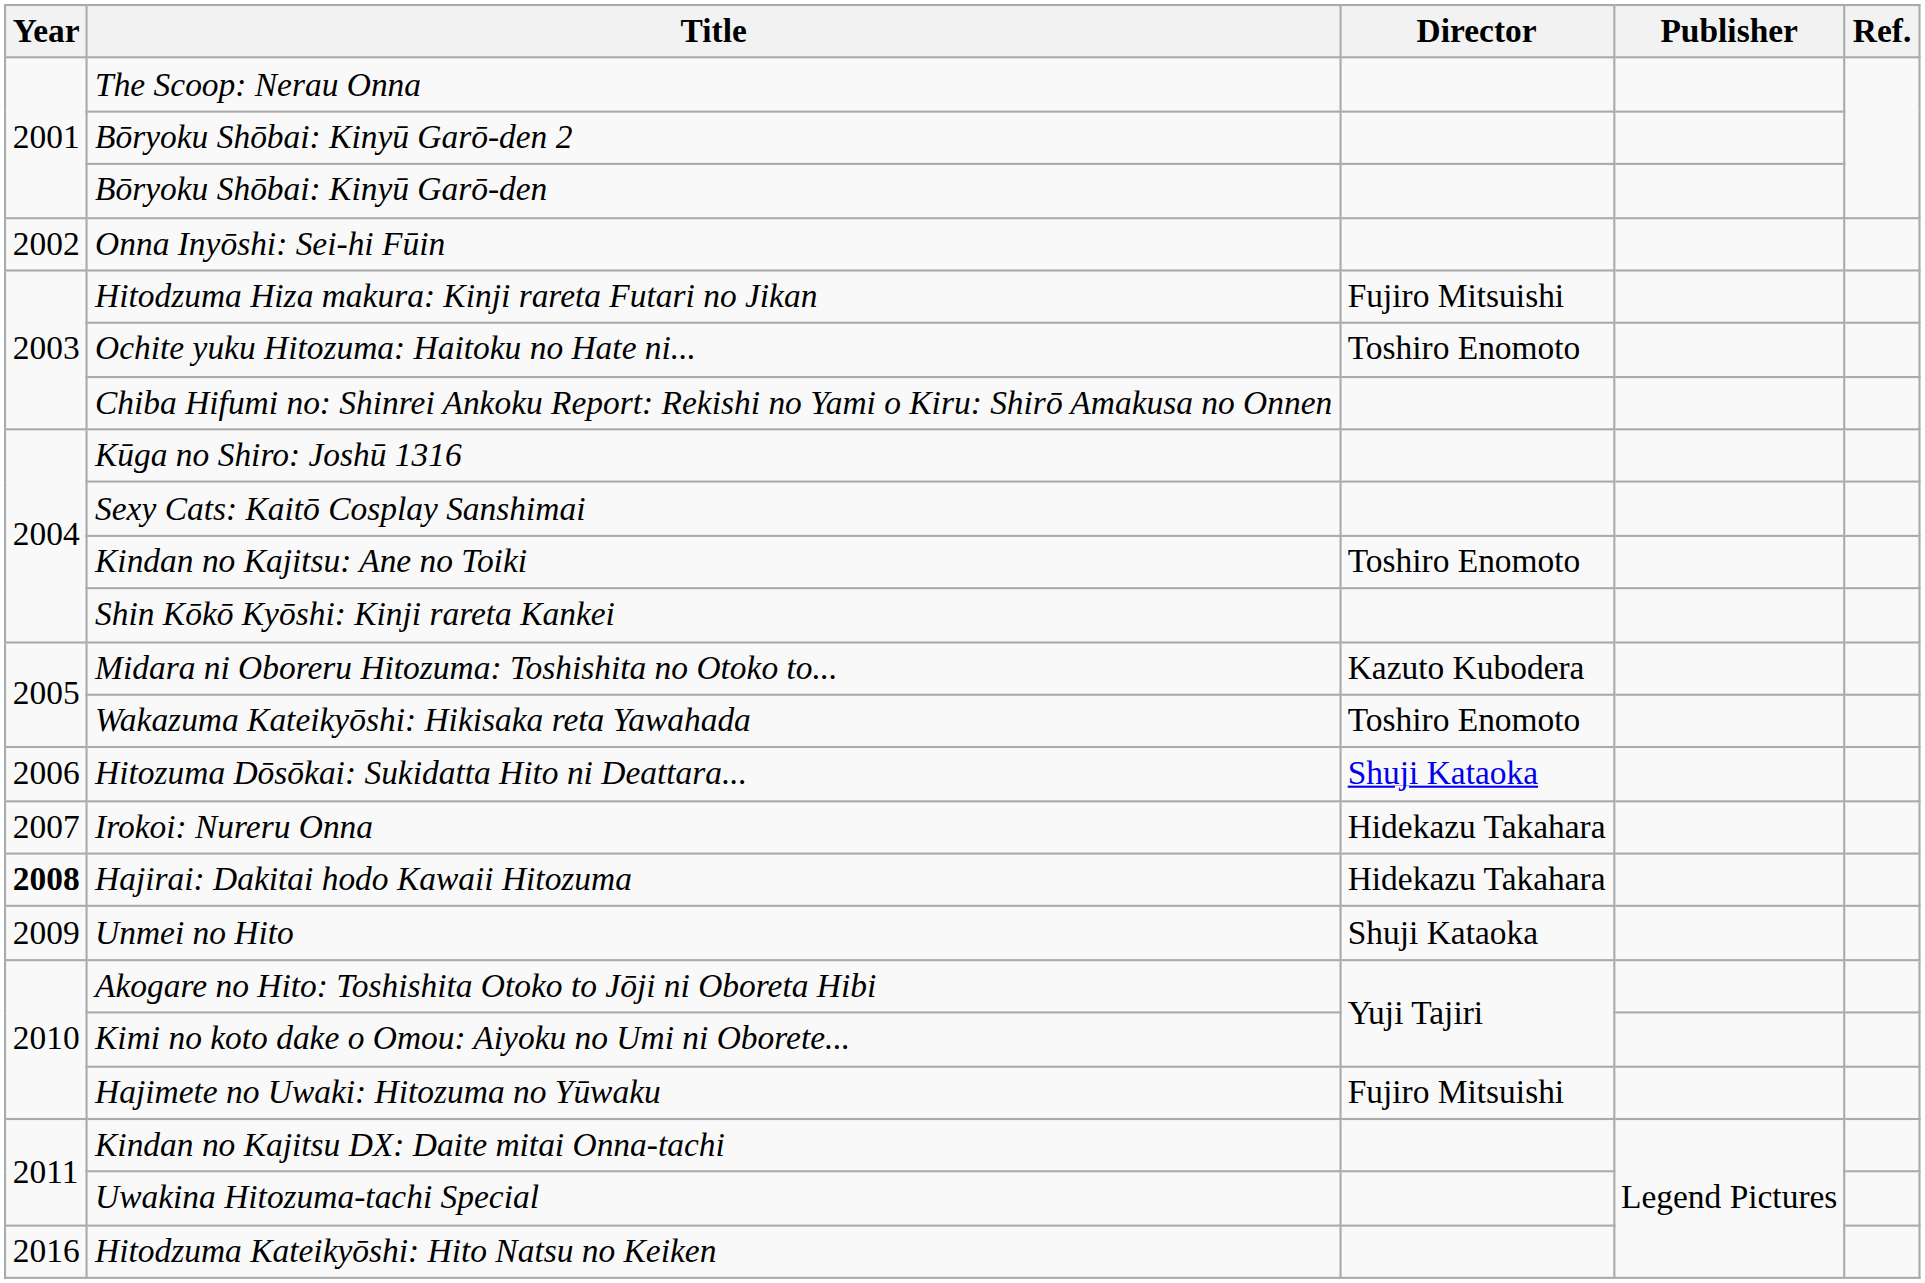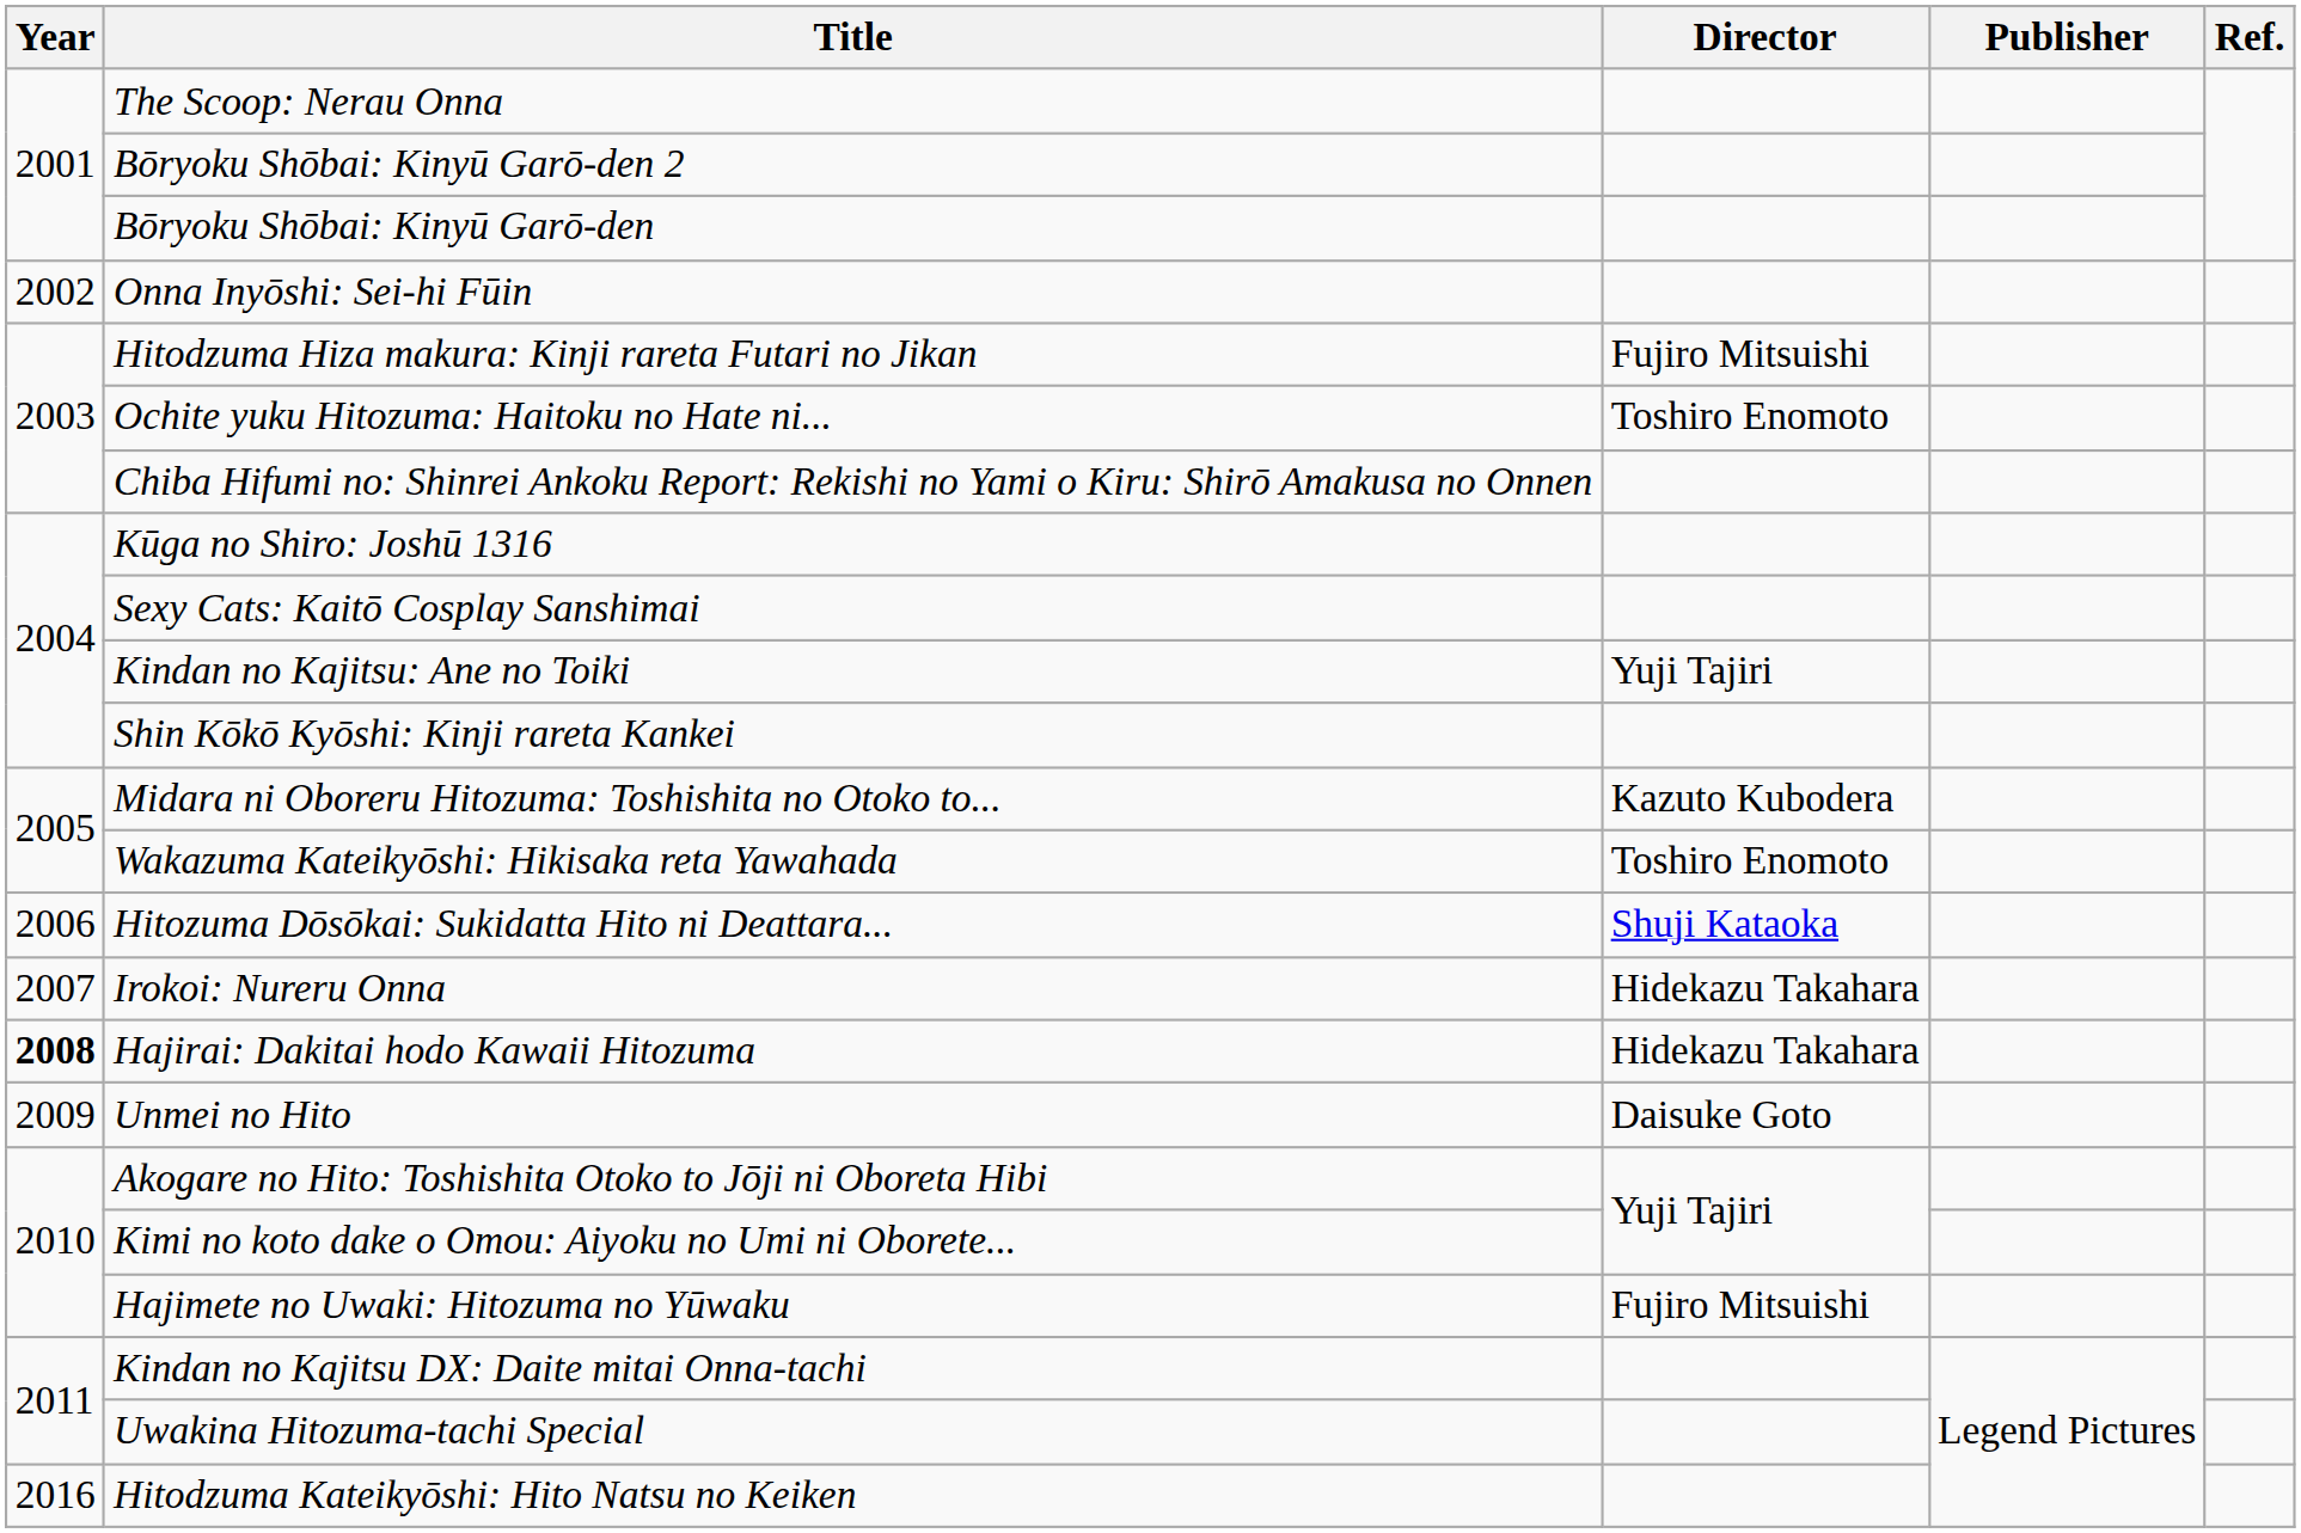Kindan no Kajitsu: Ane no Toiki | Director: Toshiro Enomoto -> Yuji Tajiri
Unmei no Hito | Director: Shuji Kataoka -> Daisuke Goto
